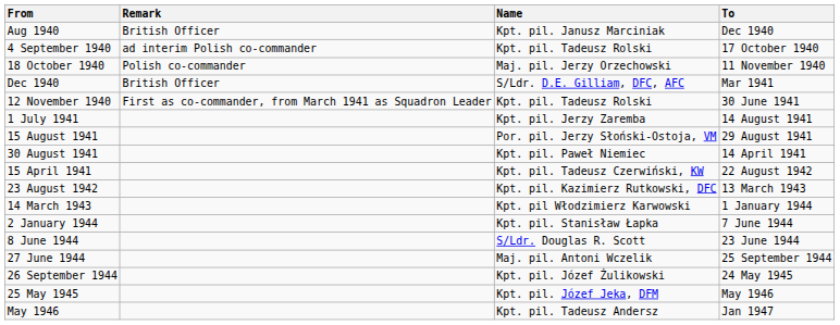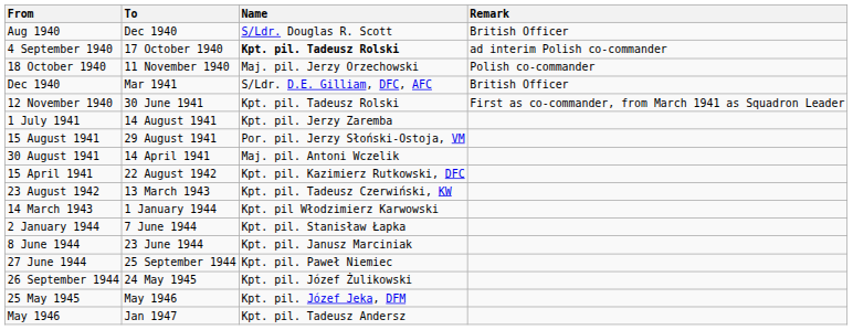columns swapped: To <-> Remark
Aug 1940 | Name: Kpt. pil. Janusz Marciniak -> S/Ldr. Douglas R. Scott
4 September 1940 | Name: normal -> bold
30 August 1941 | Name: Kpt. pil. Paweł Niemiec -> Maj. pil. Antoni Wczelik
15 April 1941 | Name: Kpt. pil. Tadeusz Czerwiński, KW -> Kpt. pil. Kazimierz Rutkowski, DFC
23 August 1942 | Name: Kpt. pil. Kazimierz Rutkowski, DFC -> Kpt. pil. Tadeusz Czerwiński, KW
8 June 1944 | Name: S/Ldr. Douglas R. Scott -> Kpt. pil. Janusz Marciniak
27 June 1944 | Name: Maj. pil. Antoni Wczelik -> Kpt. pil. Paweł Niemiec
